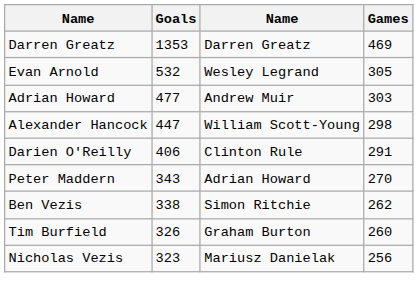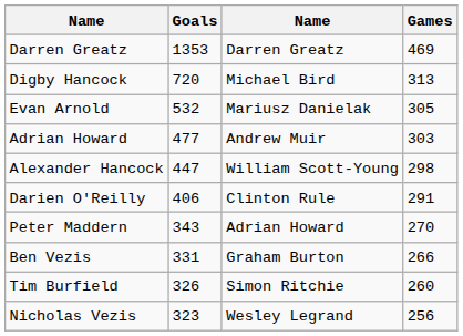+ row: Digby Hancock | 720 | Michael Bird | 313
Evan Arnold | column 3: Wesley Legrand -> Mariusz Danielak
Ben Vezis | Goals: 338 -> 331
Ben Vezis | column 3: Simon Ritchie -> Graham Burton
Ben Vezis | Games: 262 -> 266
Tim Burfield | column 3: Graham Burton -> Simon Ritchie
Nicholas Vezis | column 3: Mariusz Danielak -> Wesley Legrand
